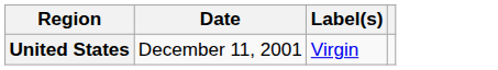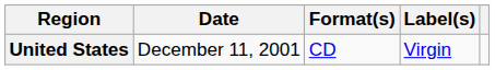+ column: Format(s) | CD
